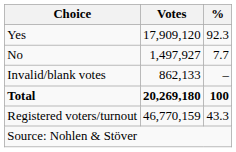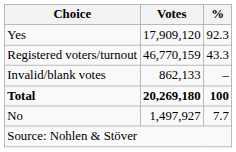rows swapped: No <-> Registered voters/turnout
